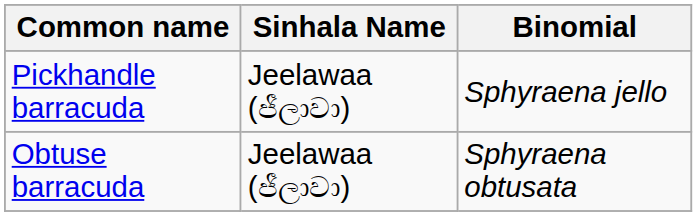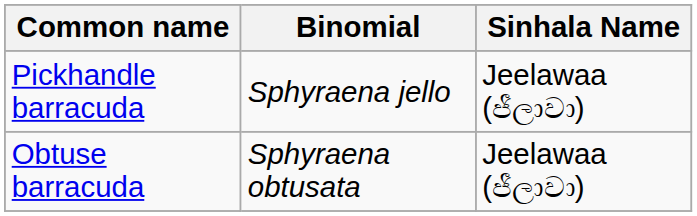columns swapped: Binomial <-> Sinhala Name
